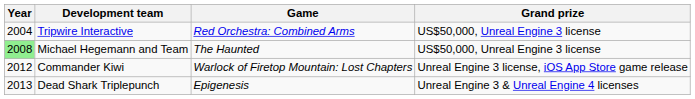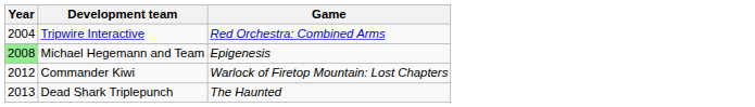- column: Grand prize | US$50,000, Unreal Engine 3 license | US$50,000, Unreal Engine 3 license | Unreal Engine 3 license, iOS App Store game release | Unreal Engine 3 & Unreal Engine 4 licenses
Michael Hegemann and Team | Game: The Haunted -> Epigenesis
Dead Shark Triplepunch | Game: Epigenesis -> The Haunted
